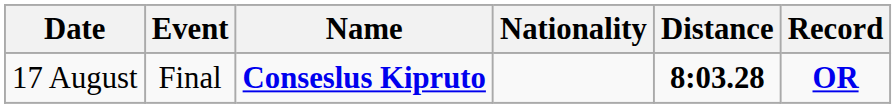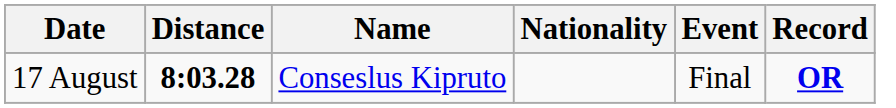columns swapped: Event <-> Distance
17 August | Name: bold -> normal
